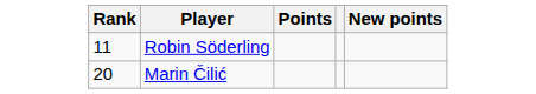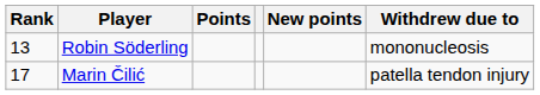+ column: Withdrew due to | mononucleosis | patella tendon injury
Robin Söderling | Rank: 11 -> 13
Marin Čilić | Rank: 20 -> 17
